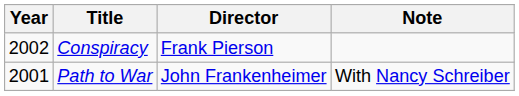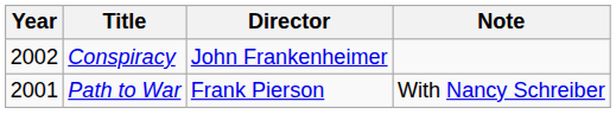Conspiracy | Director: Frank Pierson -> John Frankenheimer
Path to War | Director: John Frankenheimer -> Frank Pierson
